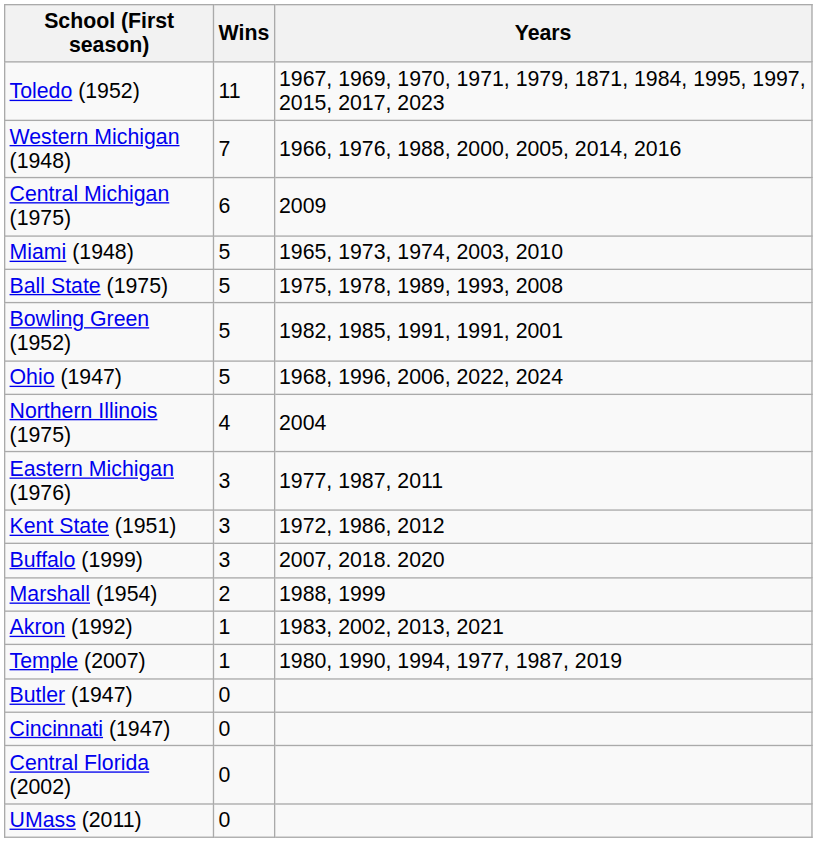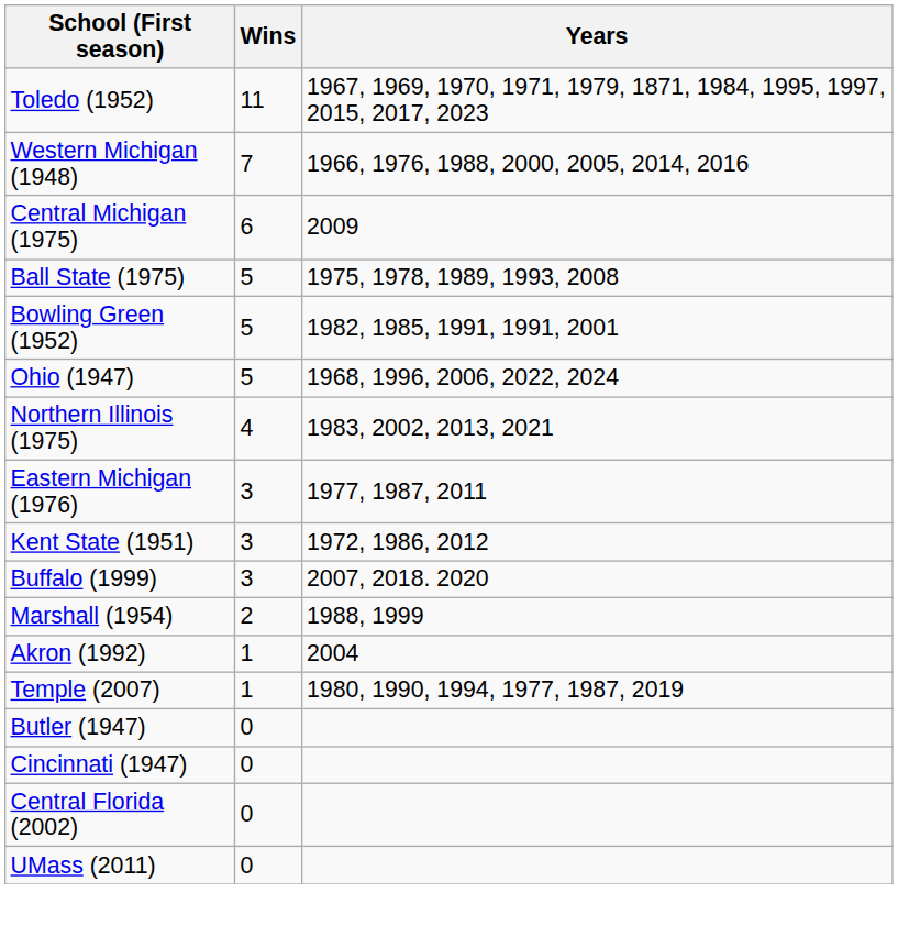- row: Miami (1948) | 5 | 1965, 1973, 1974, 2003, 2010
Northern Illinois (1975) | Years: 2004 -> 1983, 2002, 2013, 2021
Akron (1992) | Years: 1983, 2002, 2013, 2021 -> 2004
